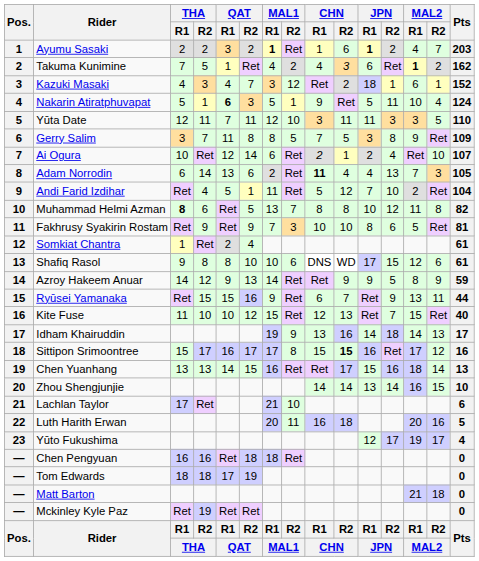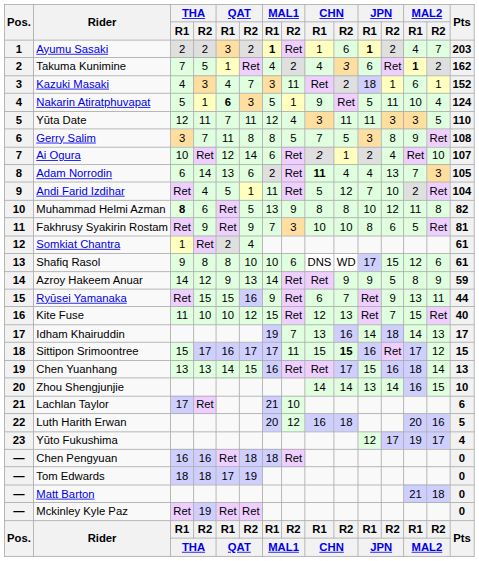Kazuki Masaki | MAL1 / R2: 12 -> 11
Yūta Date | MAL1 / R2: 10 -> 4
Gerry Salim | Pts: 109 -> 108
Muhammad Helmi Azman | MAL1 / R2: 7 -> 9
Idham Khairuddin | MAL1 / R2: 9 -> 7
Sittipon Srimoontree | MAL1 / R2: 8 -> 11
Sittipon Srimoontree | Pts: 16 -> 15
Luth Harith Erwan | MAL1 / R2: 11 -> 12
